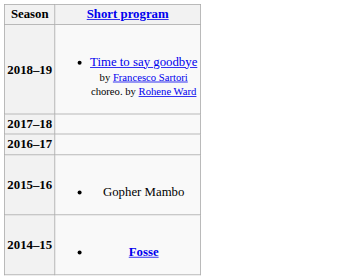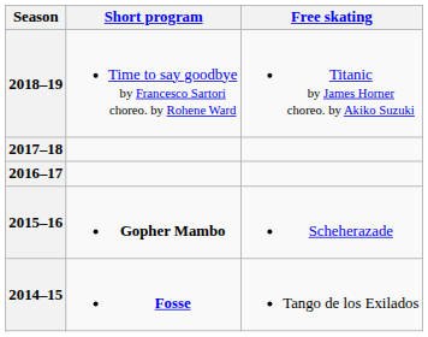+ column: Free skating | Titanic by James Horner choreo. by Akiko Suzuki | Scheherazade | Tango de los Exilados
2015–16 | Short program: normal -> bold
